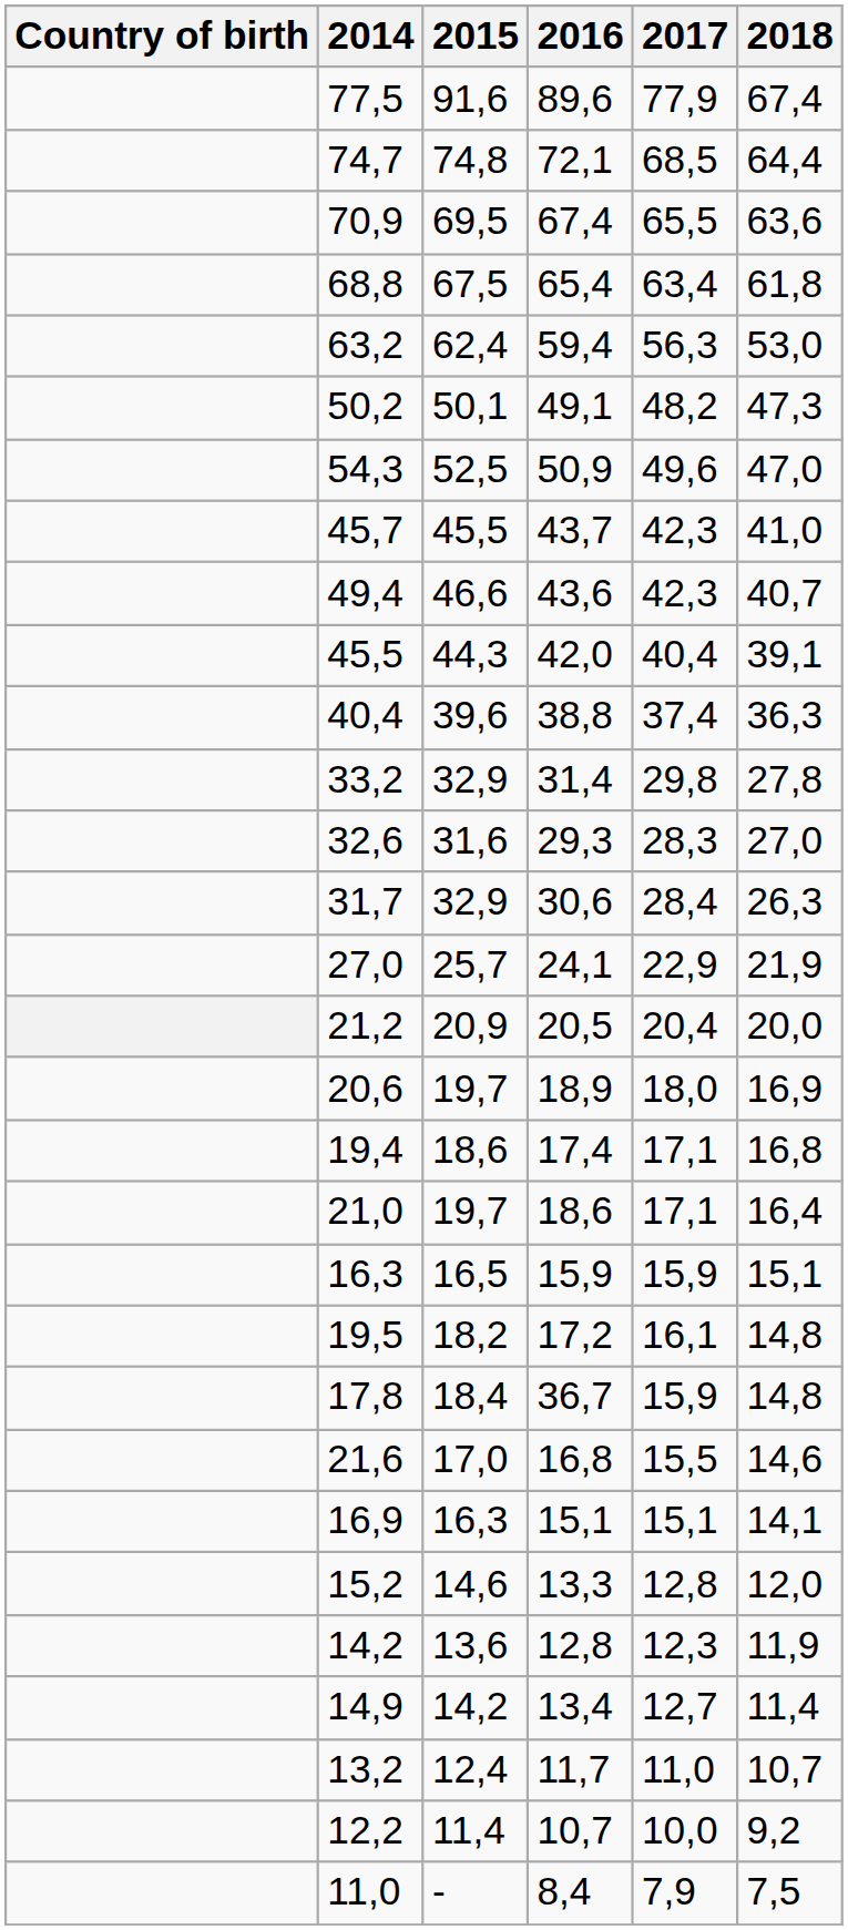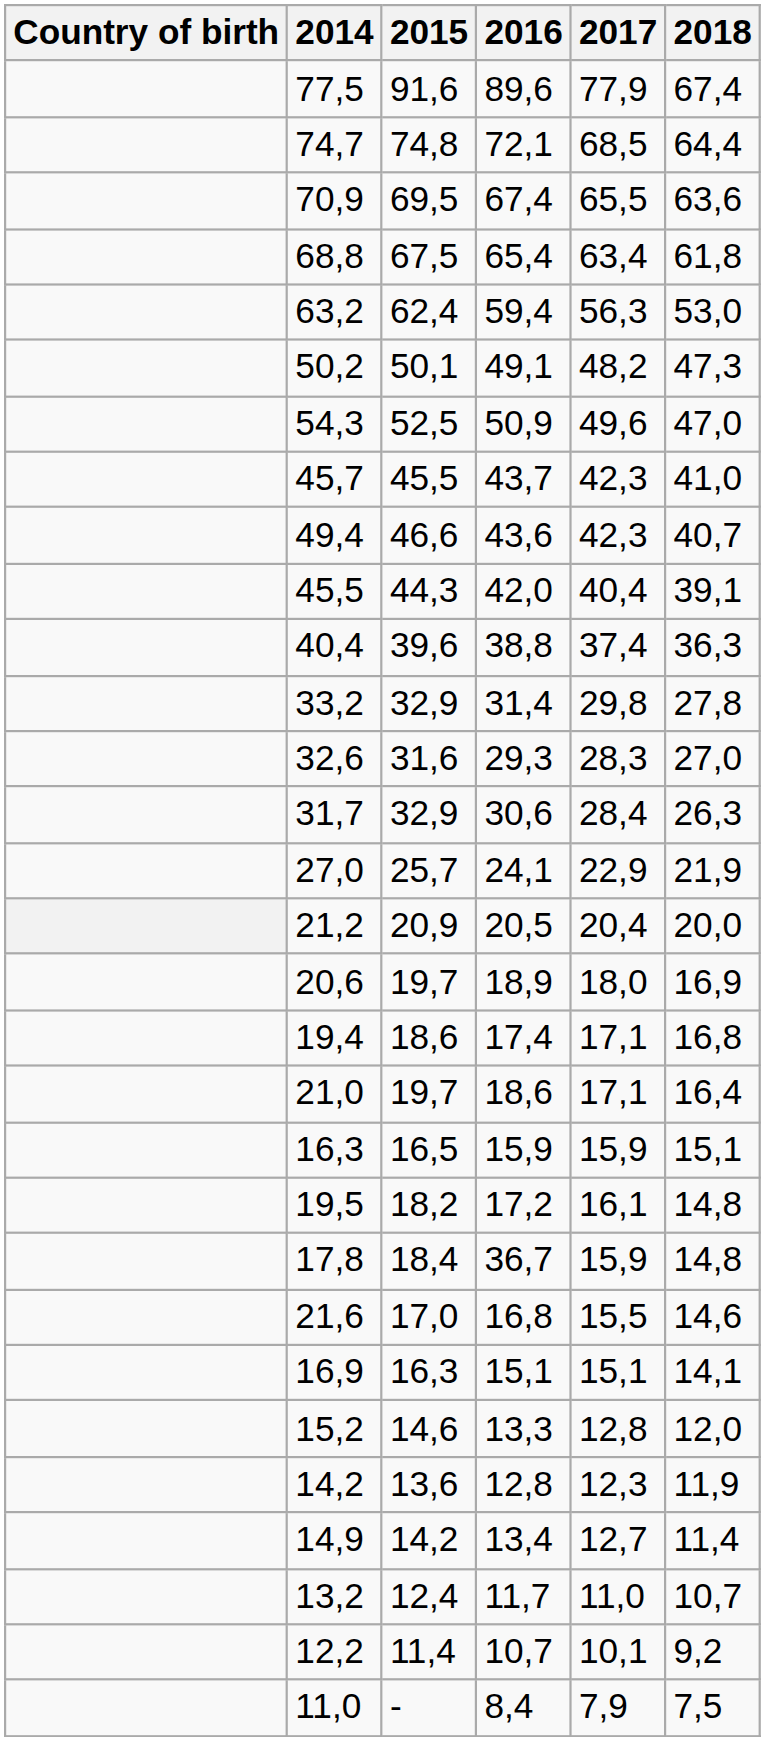12,2 | 2017: 10,0 -> 10,1
